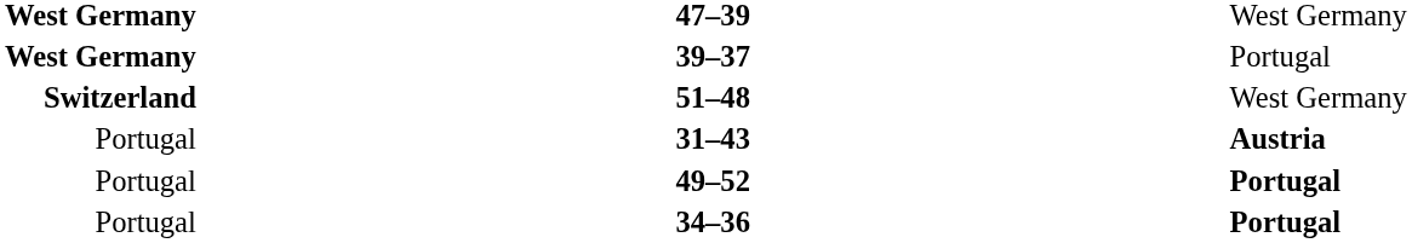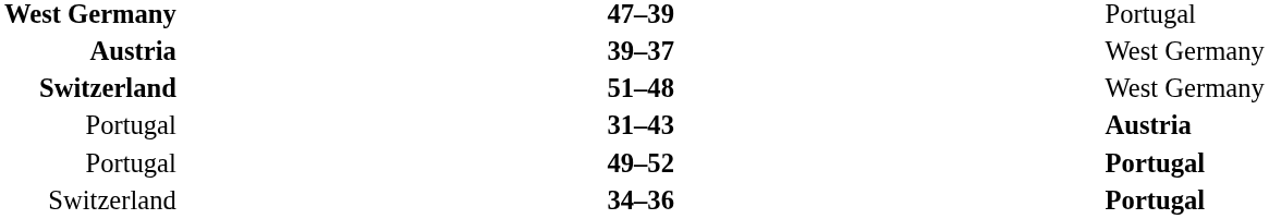47–39 | column 3: West Germany -> Portugal
39–37 | column 1: West Germany -> Austria
39–37 | column 3: Portugal -> West Germany
34–36 | column 1: Portugal -> Switzerland
